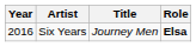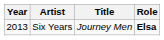Six Years | Year: 2016 -> 2013
